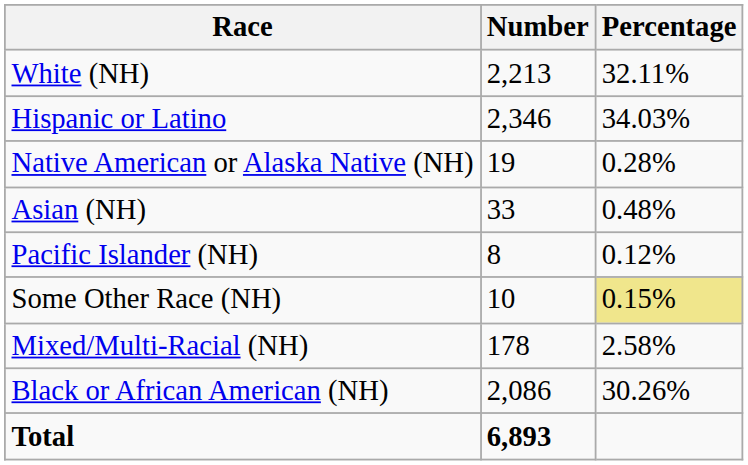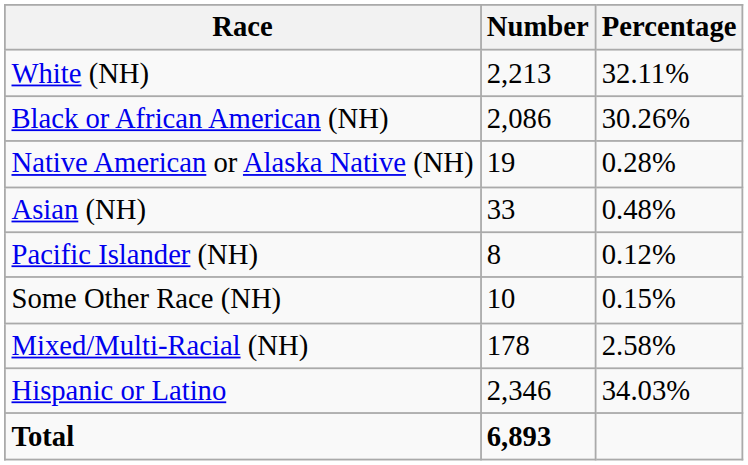rows swapped: Black or African American (NH) <-> Hispanic or Latino
Some Other Race (NH) | Percentage: khaki background -> no background
